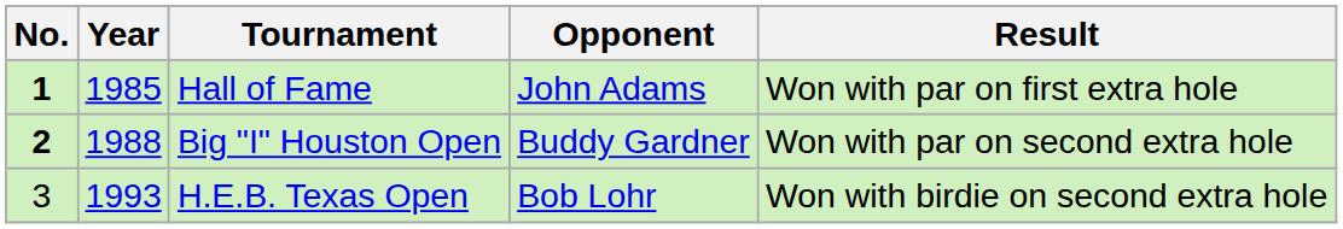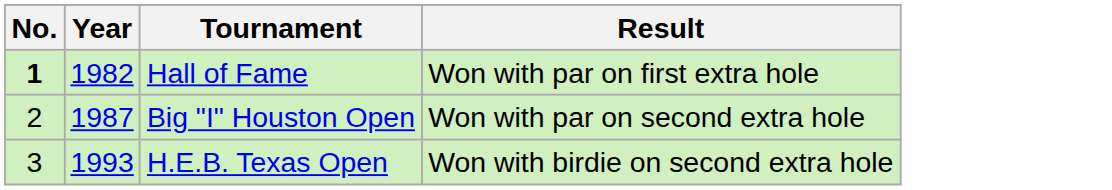- column: Opponent | John Adams | Buddy Gardner | Bob Lohr
Hall of Fame | Year: 1985 -> 1982
Big "I" Houston Open | No.: bold -> normal
Big "I" Houston Open | Year: 1988 -> 1987
